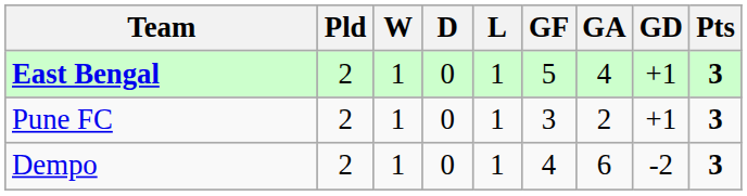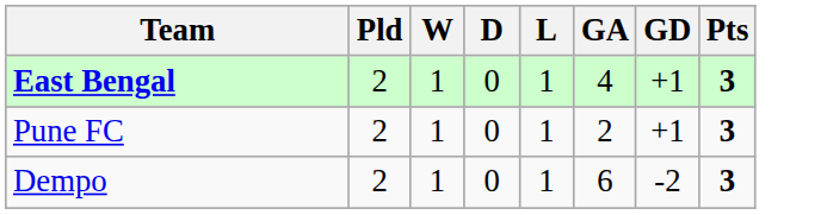- column: GF | 5 | 3 | 4
